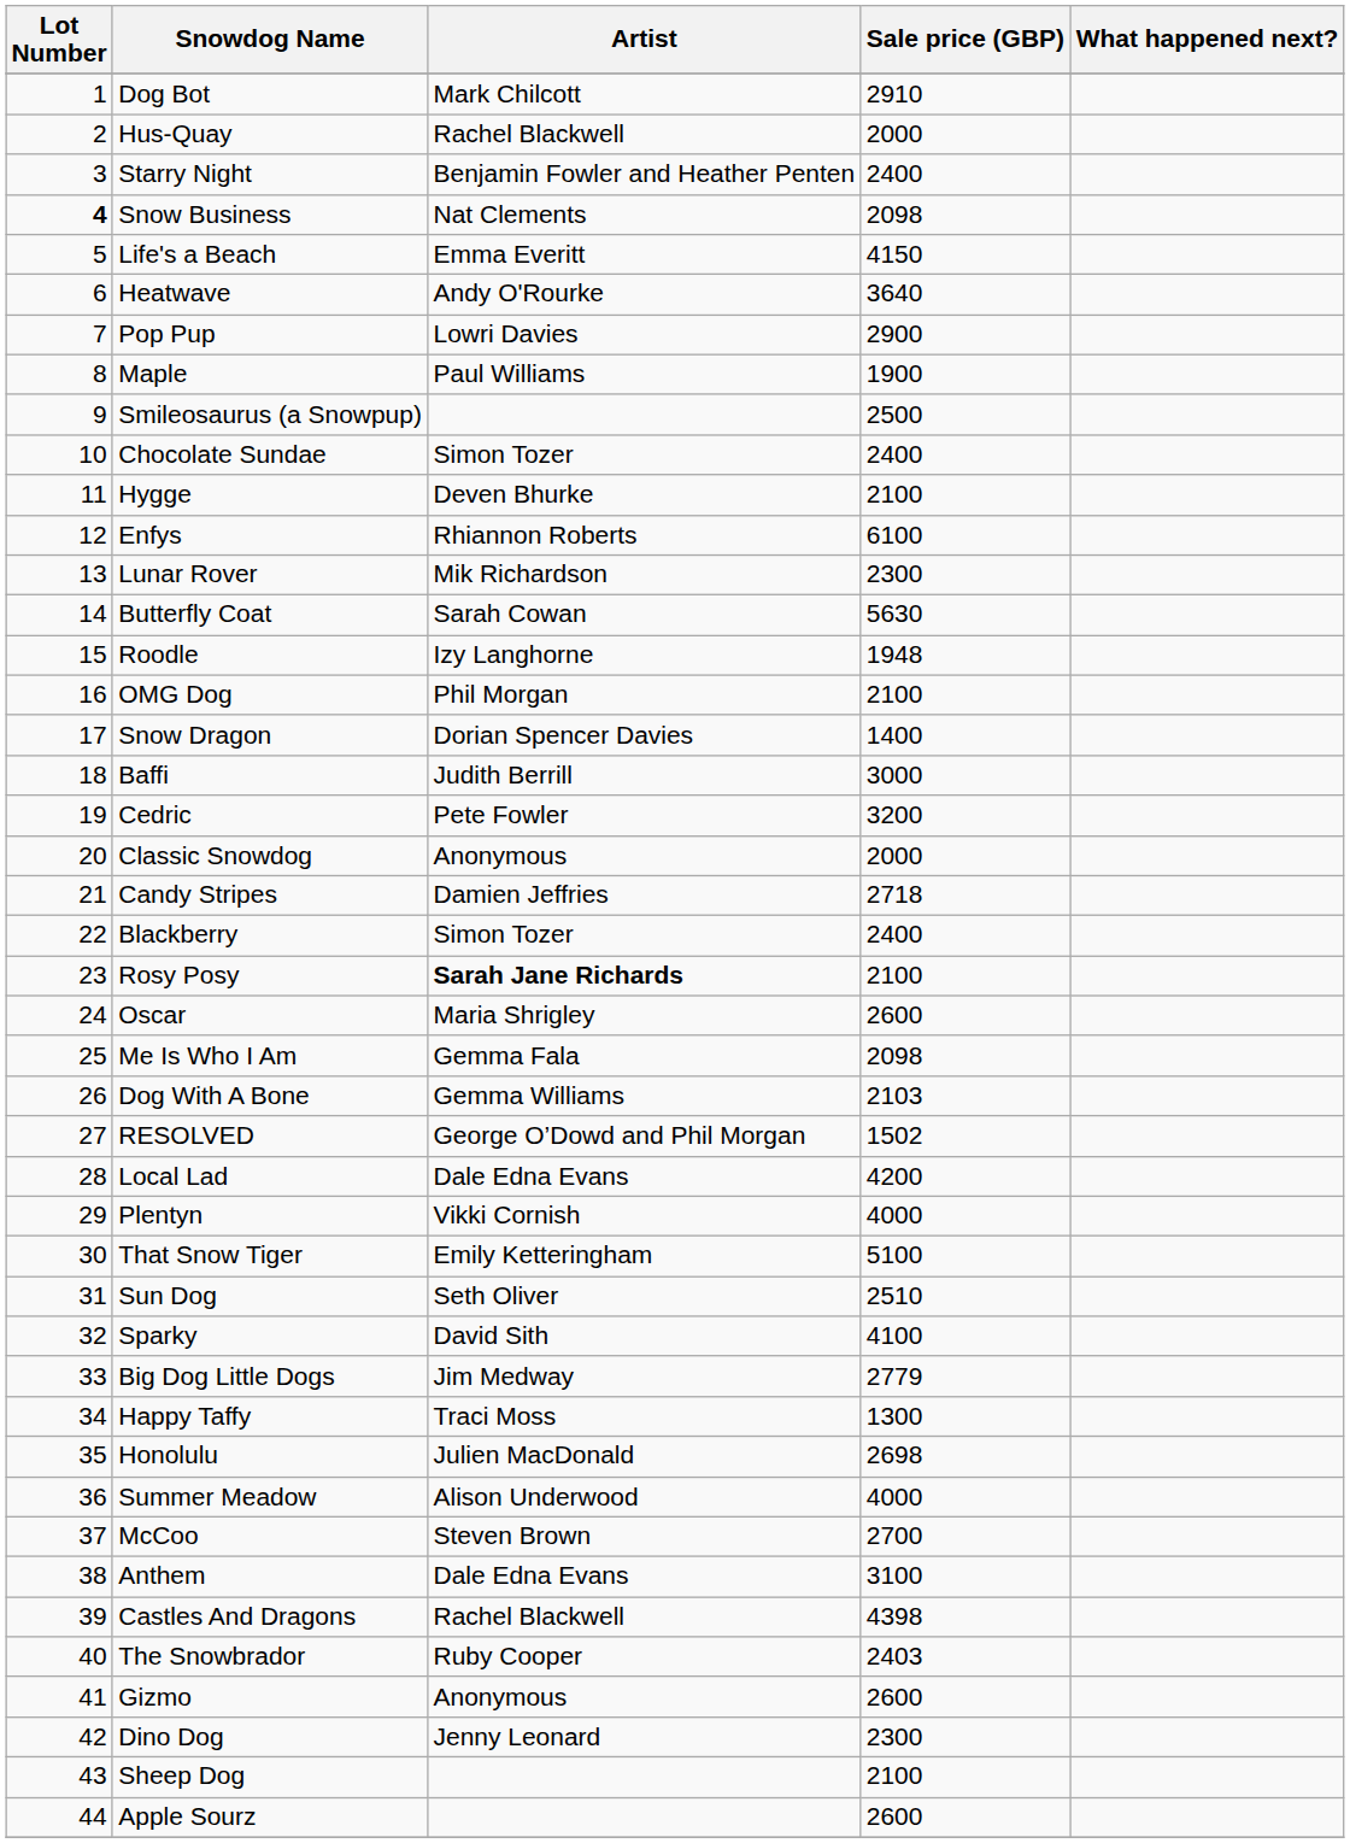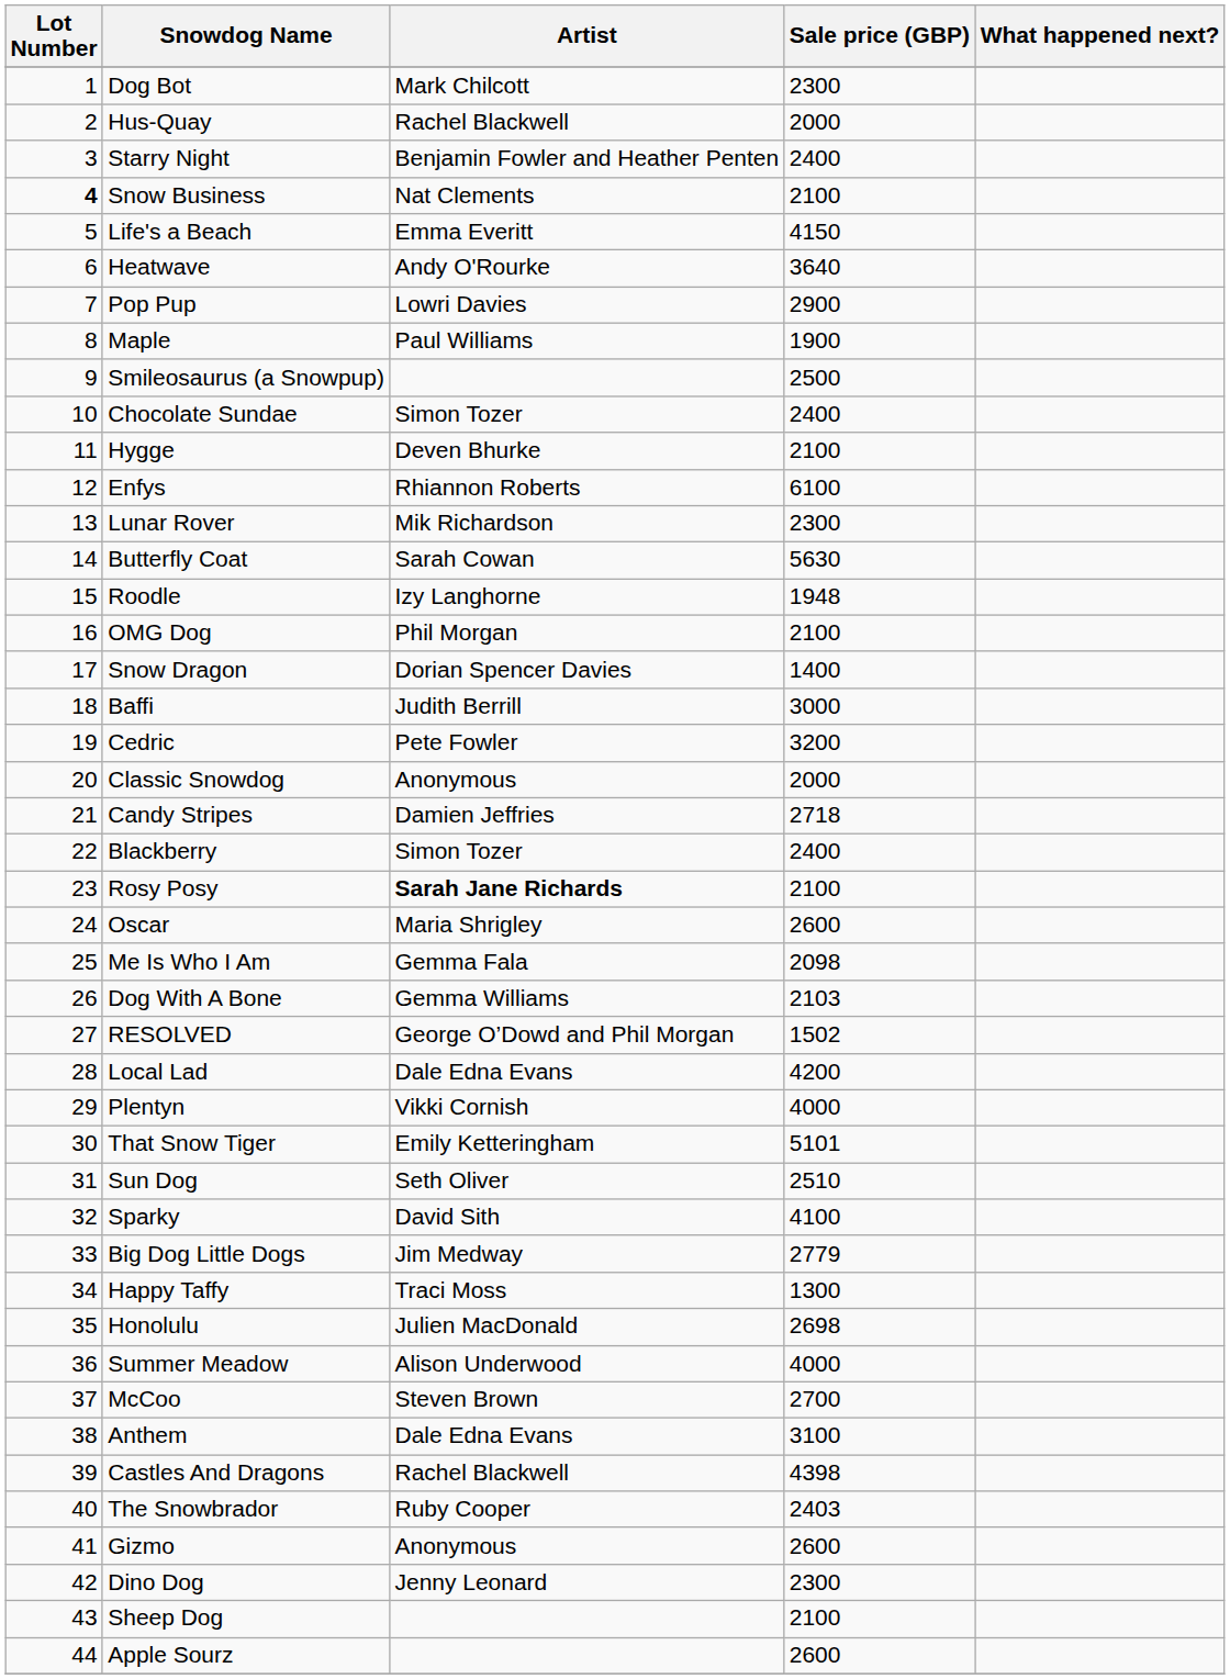Dog Bot | Sale price (GBP): 2910 -> 2300
Snow Business | Sale price (GBP): 2098 -> 2100
That Snow Tiger | Sale price (GBP): 5100 -> 5101
